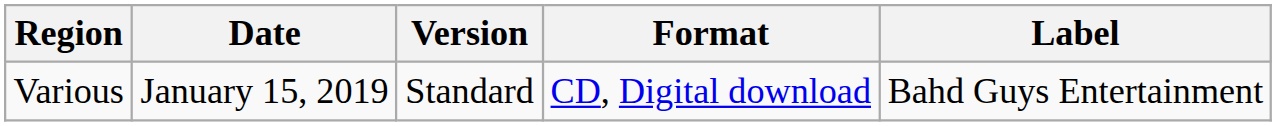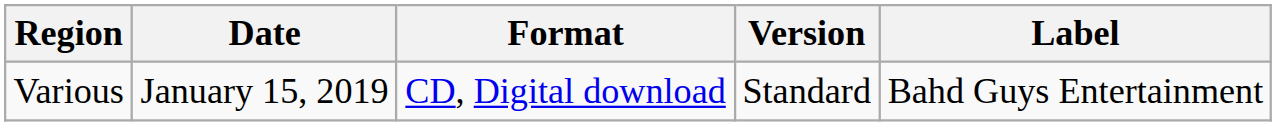columns swapped: Format <-> Version
